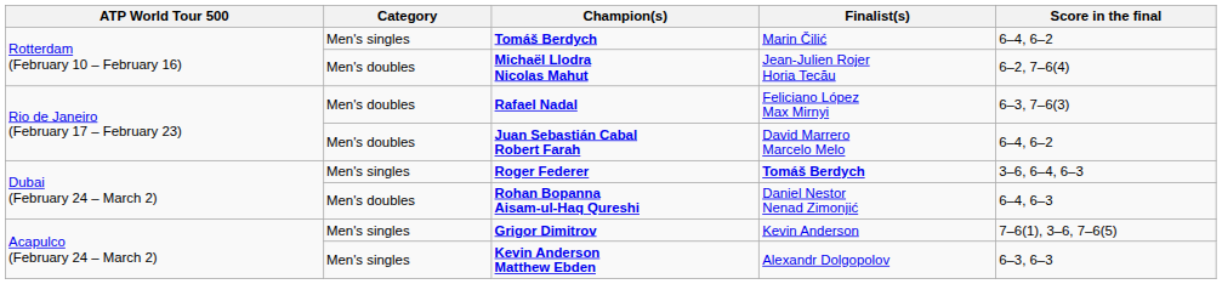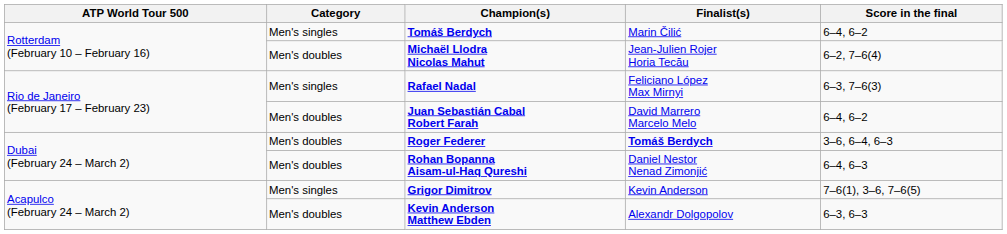Rafael Nadal | Category: Men's doubles -> Men's singles
Roger Federer | Category: Men's singles -> Men's doubles
Kevin Anderson Matthew Ebden | Category: Men's singles -> Men's doubles
